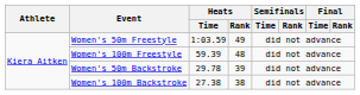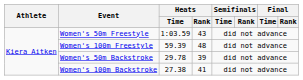Women's 50m Freestyle | Heats / Rank: 49 -> 43
Women's 100m Backstroke | Heats / Rank: 38 -> 41
